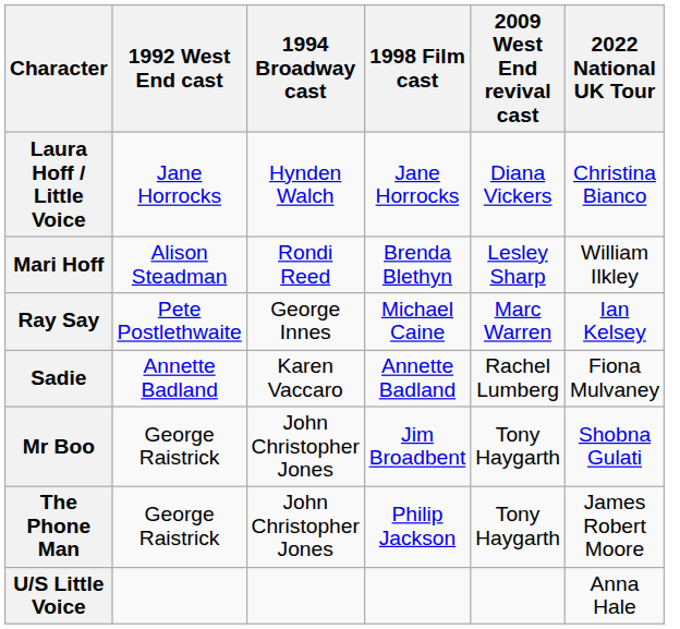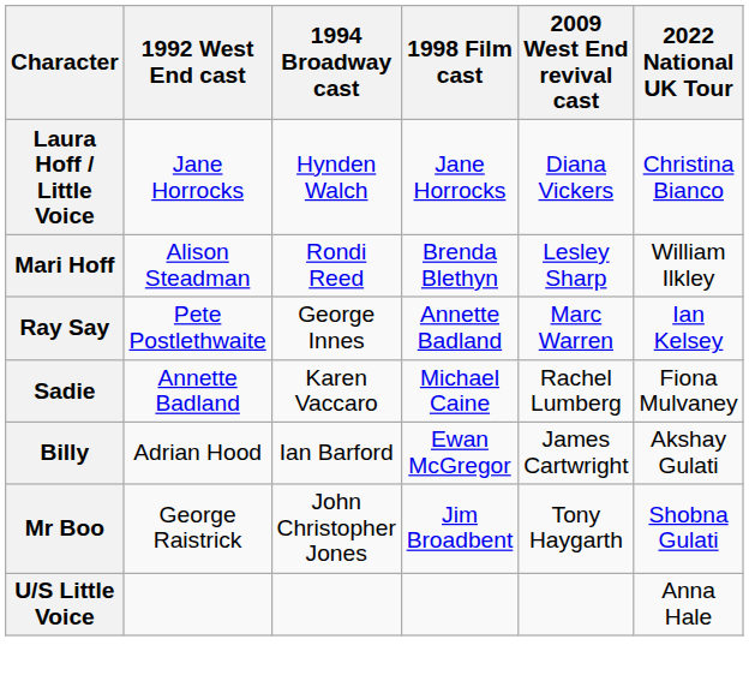Ray Say | 1998 Film cast: Michael Caine -> Annette Badland
Sadie | 1998 Film cast: Annette Badland -> Michael Caine
+ row: Billy | Adrian Hood | Ian Barford | Ewan McGregor | James Cartwright | Akshay Gulati
- row: The Phone Man | George Raistrick | John Christopher Jones | Philip Jackson | Tony Haygarth | James Robert Moore
